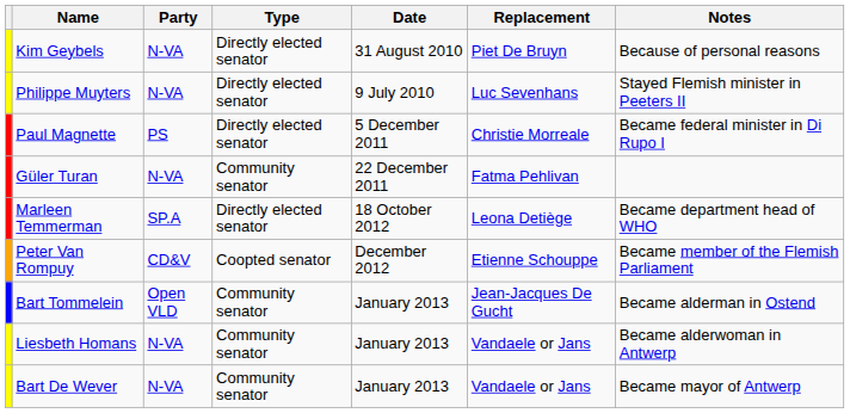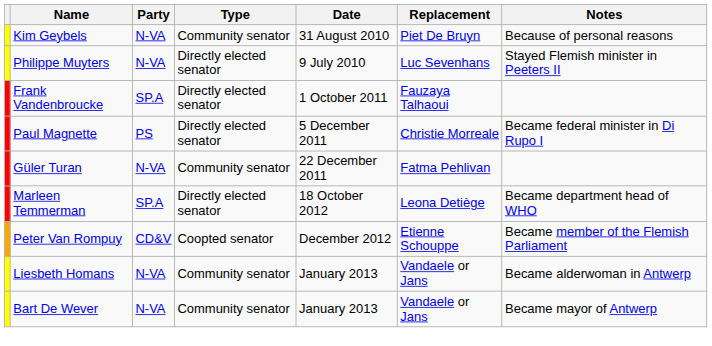Kim Geybels | Type: Directly elected senator -> Community senator
+ row: Frank Vandenbroucke | SP.A | Directly elected senator | 1 October 2011 | Fauzaya Talhaoui
- row: Bart Tommelein | Open VLD | Community senator | January 2013 | Jean-Jacques De Gucht | Became alderman in Ostend
